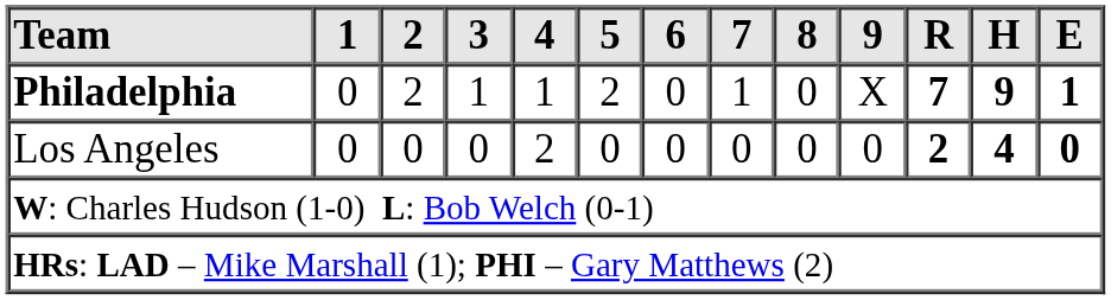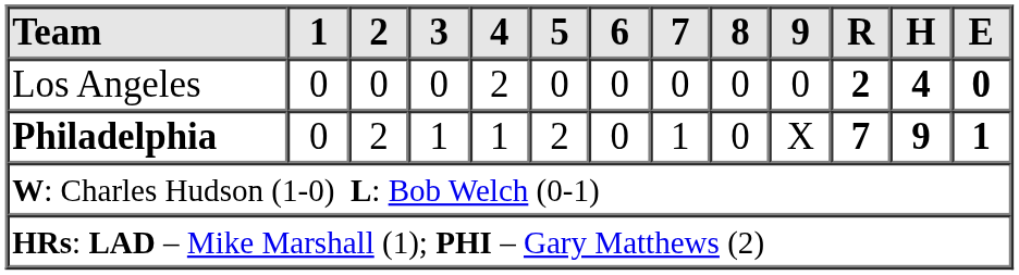rows swapped: Los Angeles <-> Philadelphia
